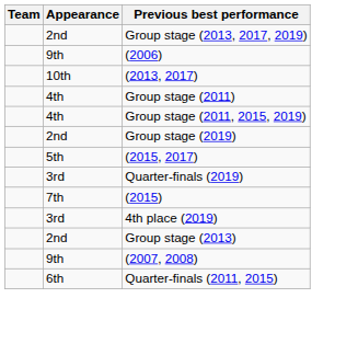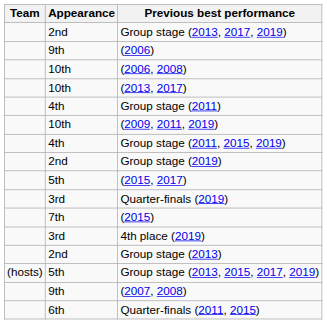+ row: 10th | (2006, 2008)
+ row: 10th | (2009, 2011, 2019)
+ row: (hosts) | 5th | Group stage (2013, 2015, 2017, 2019)
